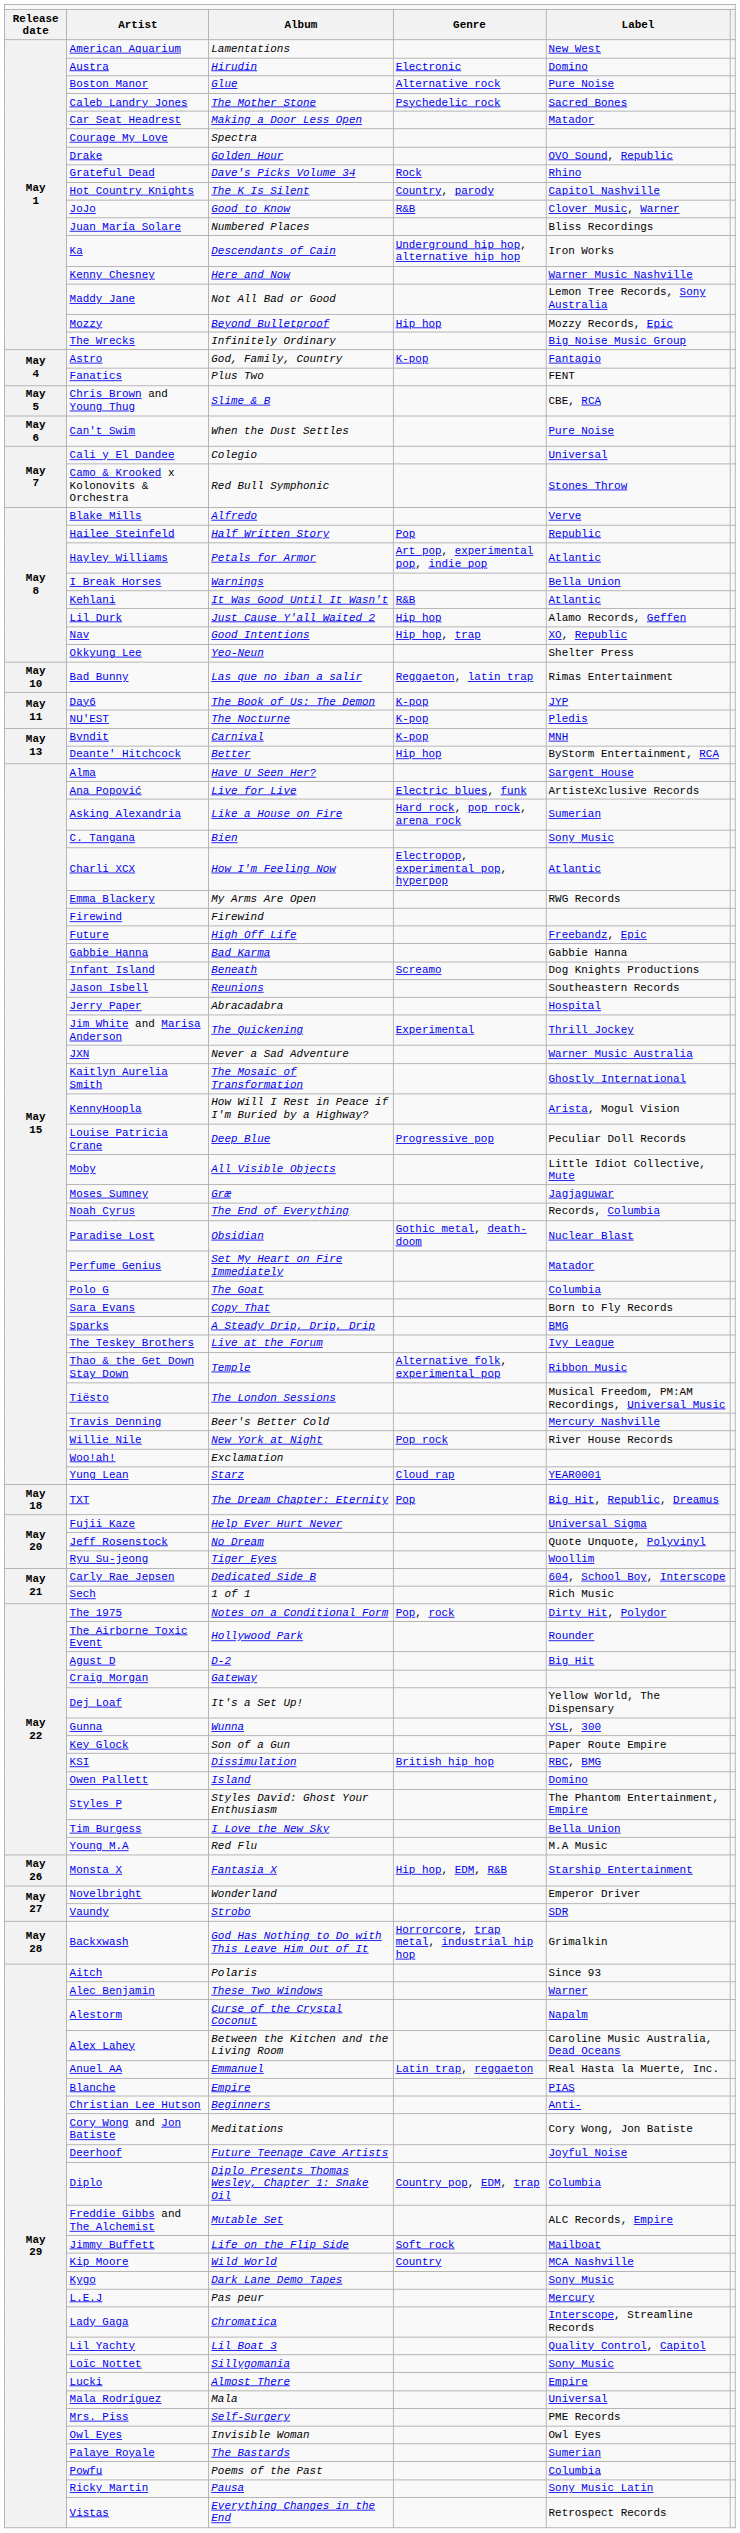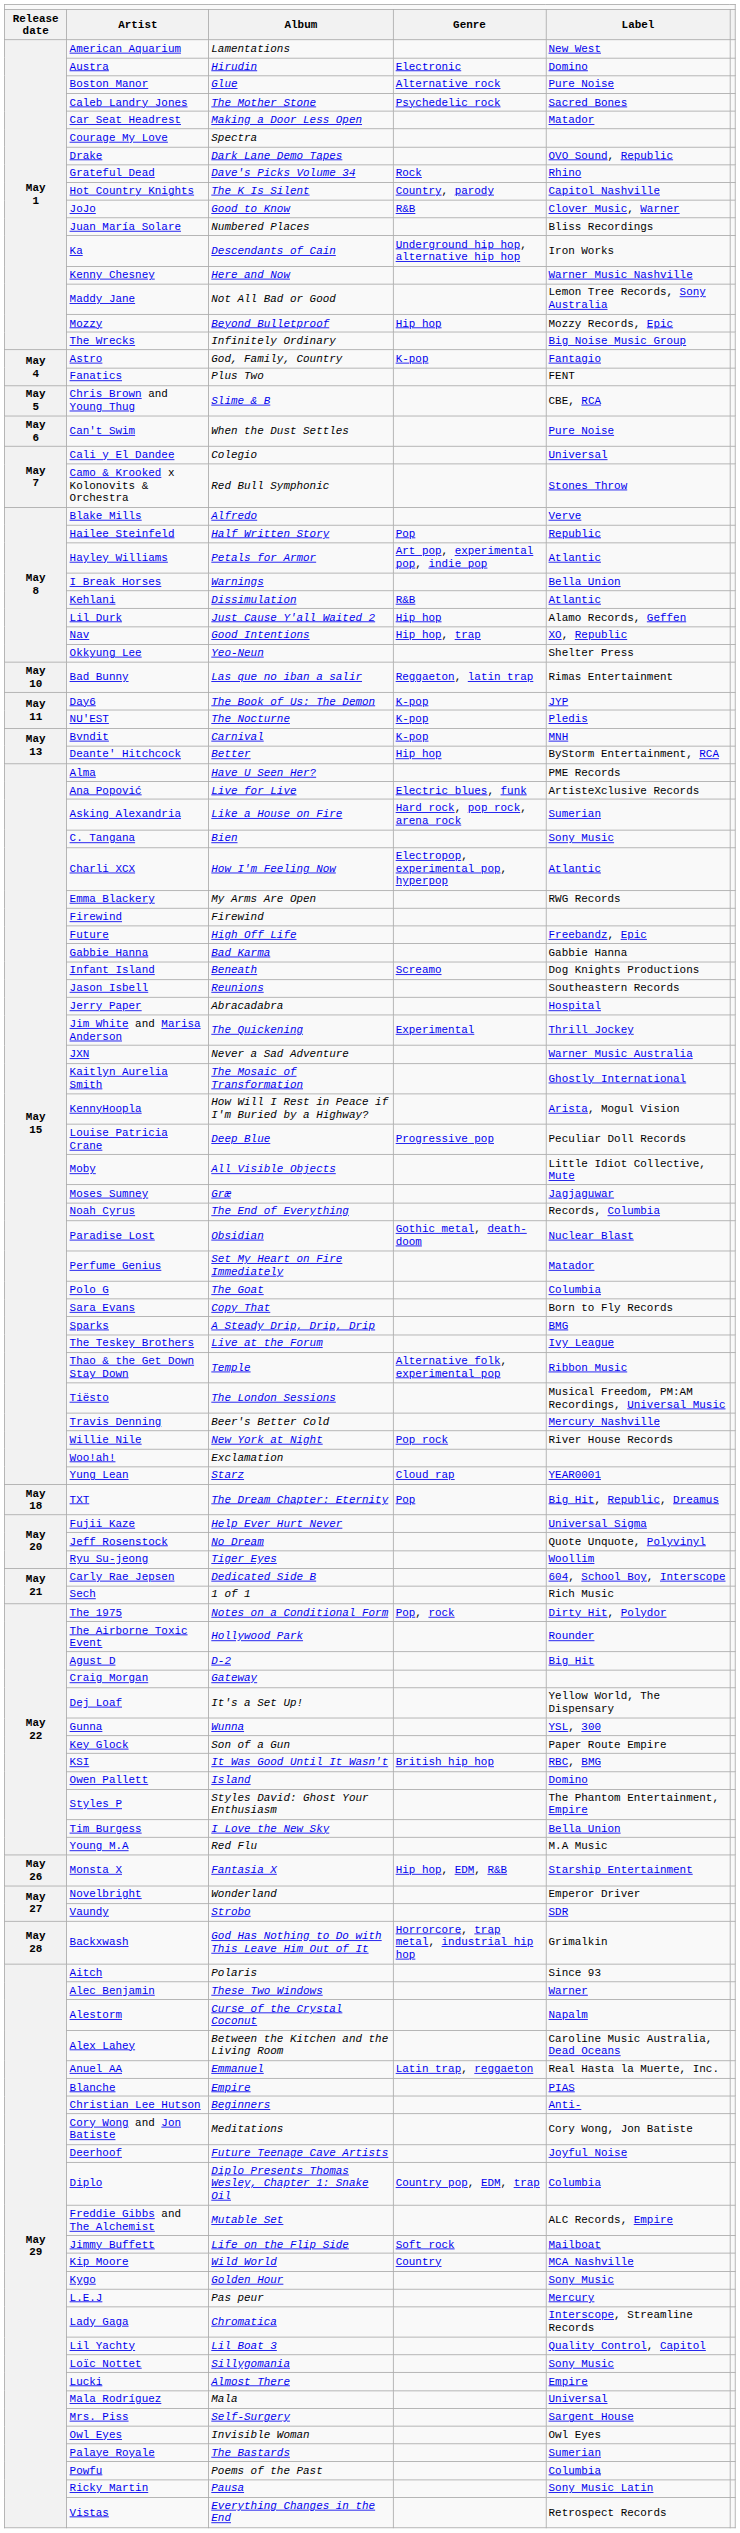Drake | column 3: Golden Hour -> Dark Lane Demo Tapes
Kehlani | column 3: It Was Good Until It Wasn't -> Dissimulation
Alma | column 5: Sargent House -> PME Records
KSI | column 3: Dissimulation -> It Was Good Until It Wasn't
Kygo | column 3: Dark Lane Demo Tapes -> Golden Hour
Mrs. Piss | column 5: PME Records -> Sargent House
